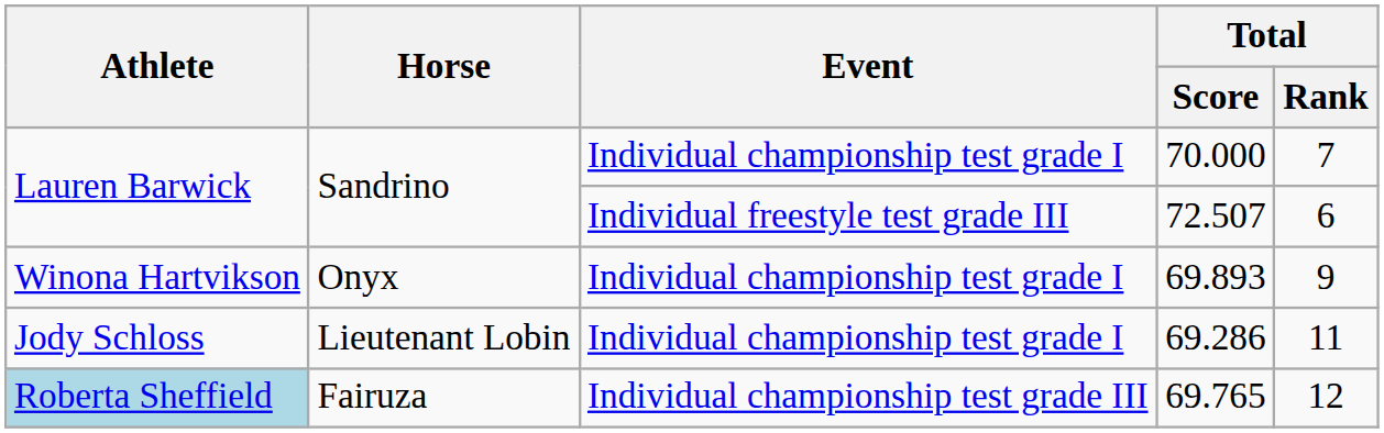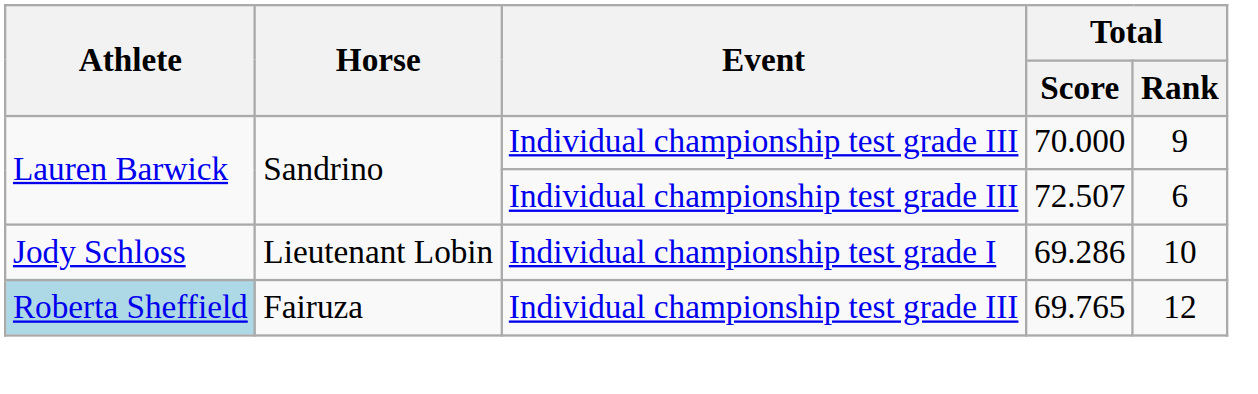70.000 | Event: Individual championship test grade I -> Individual championship test grade III
70.000 | Total / Rank: 7 -> 9
72.507 | Event: Individual freestyle test grade III -> Individual championship test grade III
- row: Winona Hartvikson | Onyx | Individual championship test grade I | 69.893 | 9
69.286 | Total / Rank: 11 -> 10
